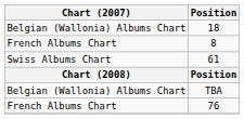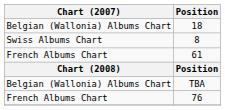8 | Chart (2007): French Albums Chart -> Swiss Albums Chart
61 | Chart (2007): Swiss Albums Chart -> French Albums Chart
